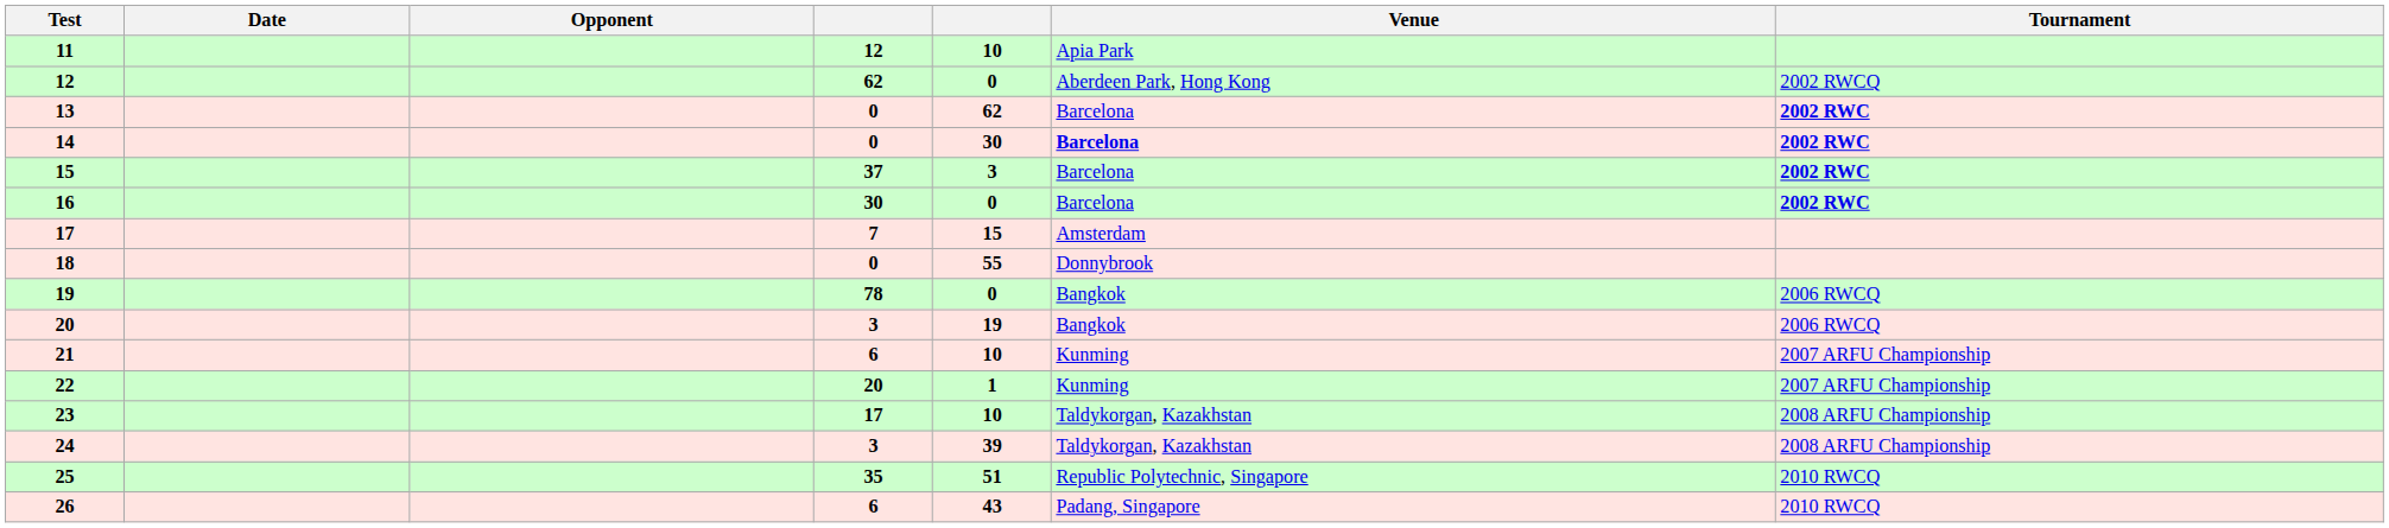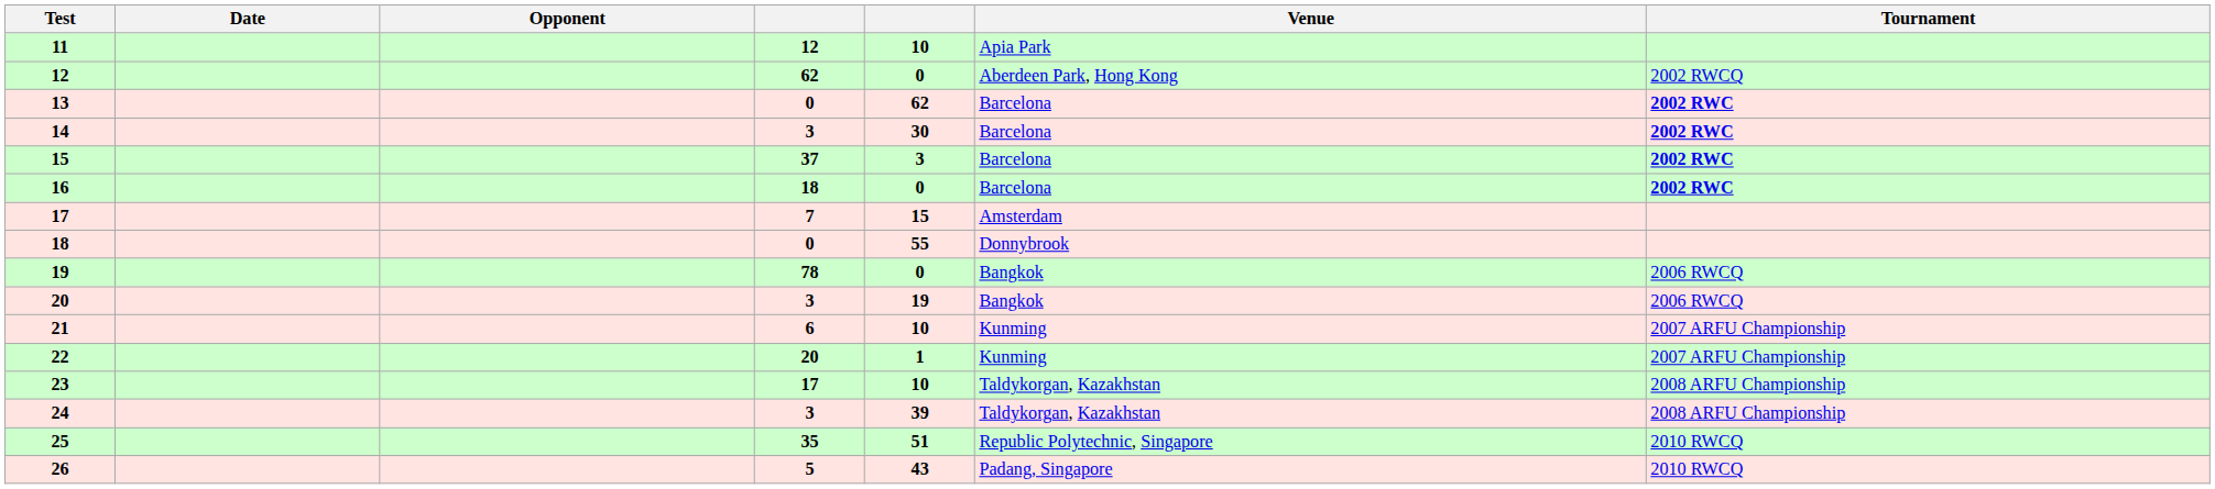14 | column 4: 0 -> 3
14 | Venue: bold -> normal
16 | column 4: 30 -> 18
26 | column 4: 6 -> 5
